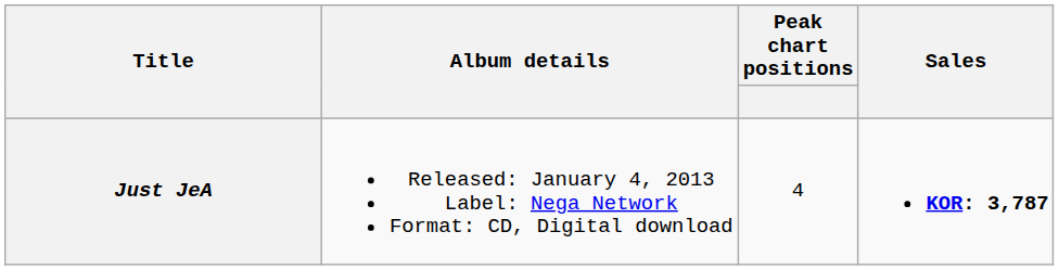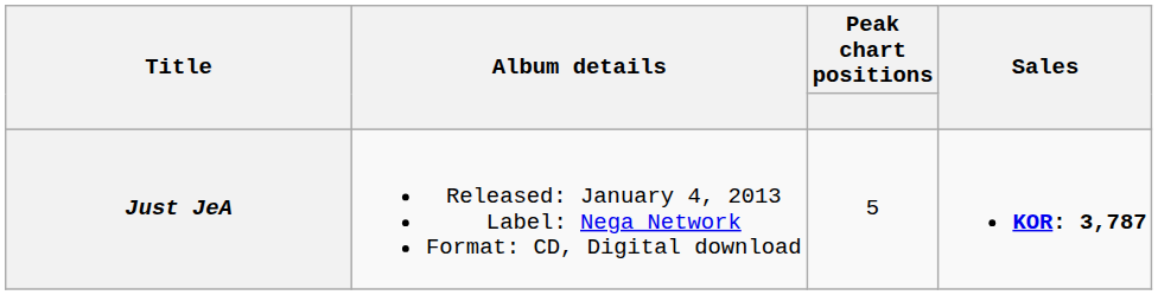Just JeA | Peak chart positions: 4 -> 5
